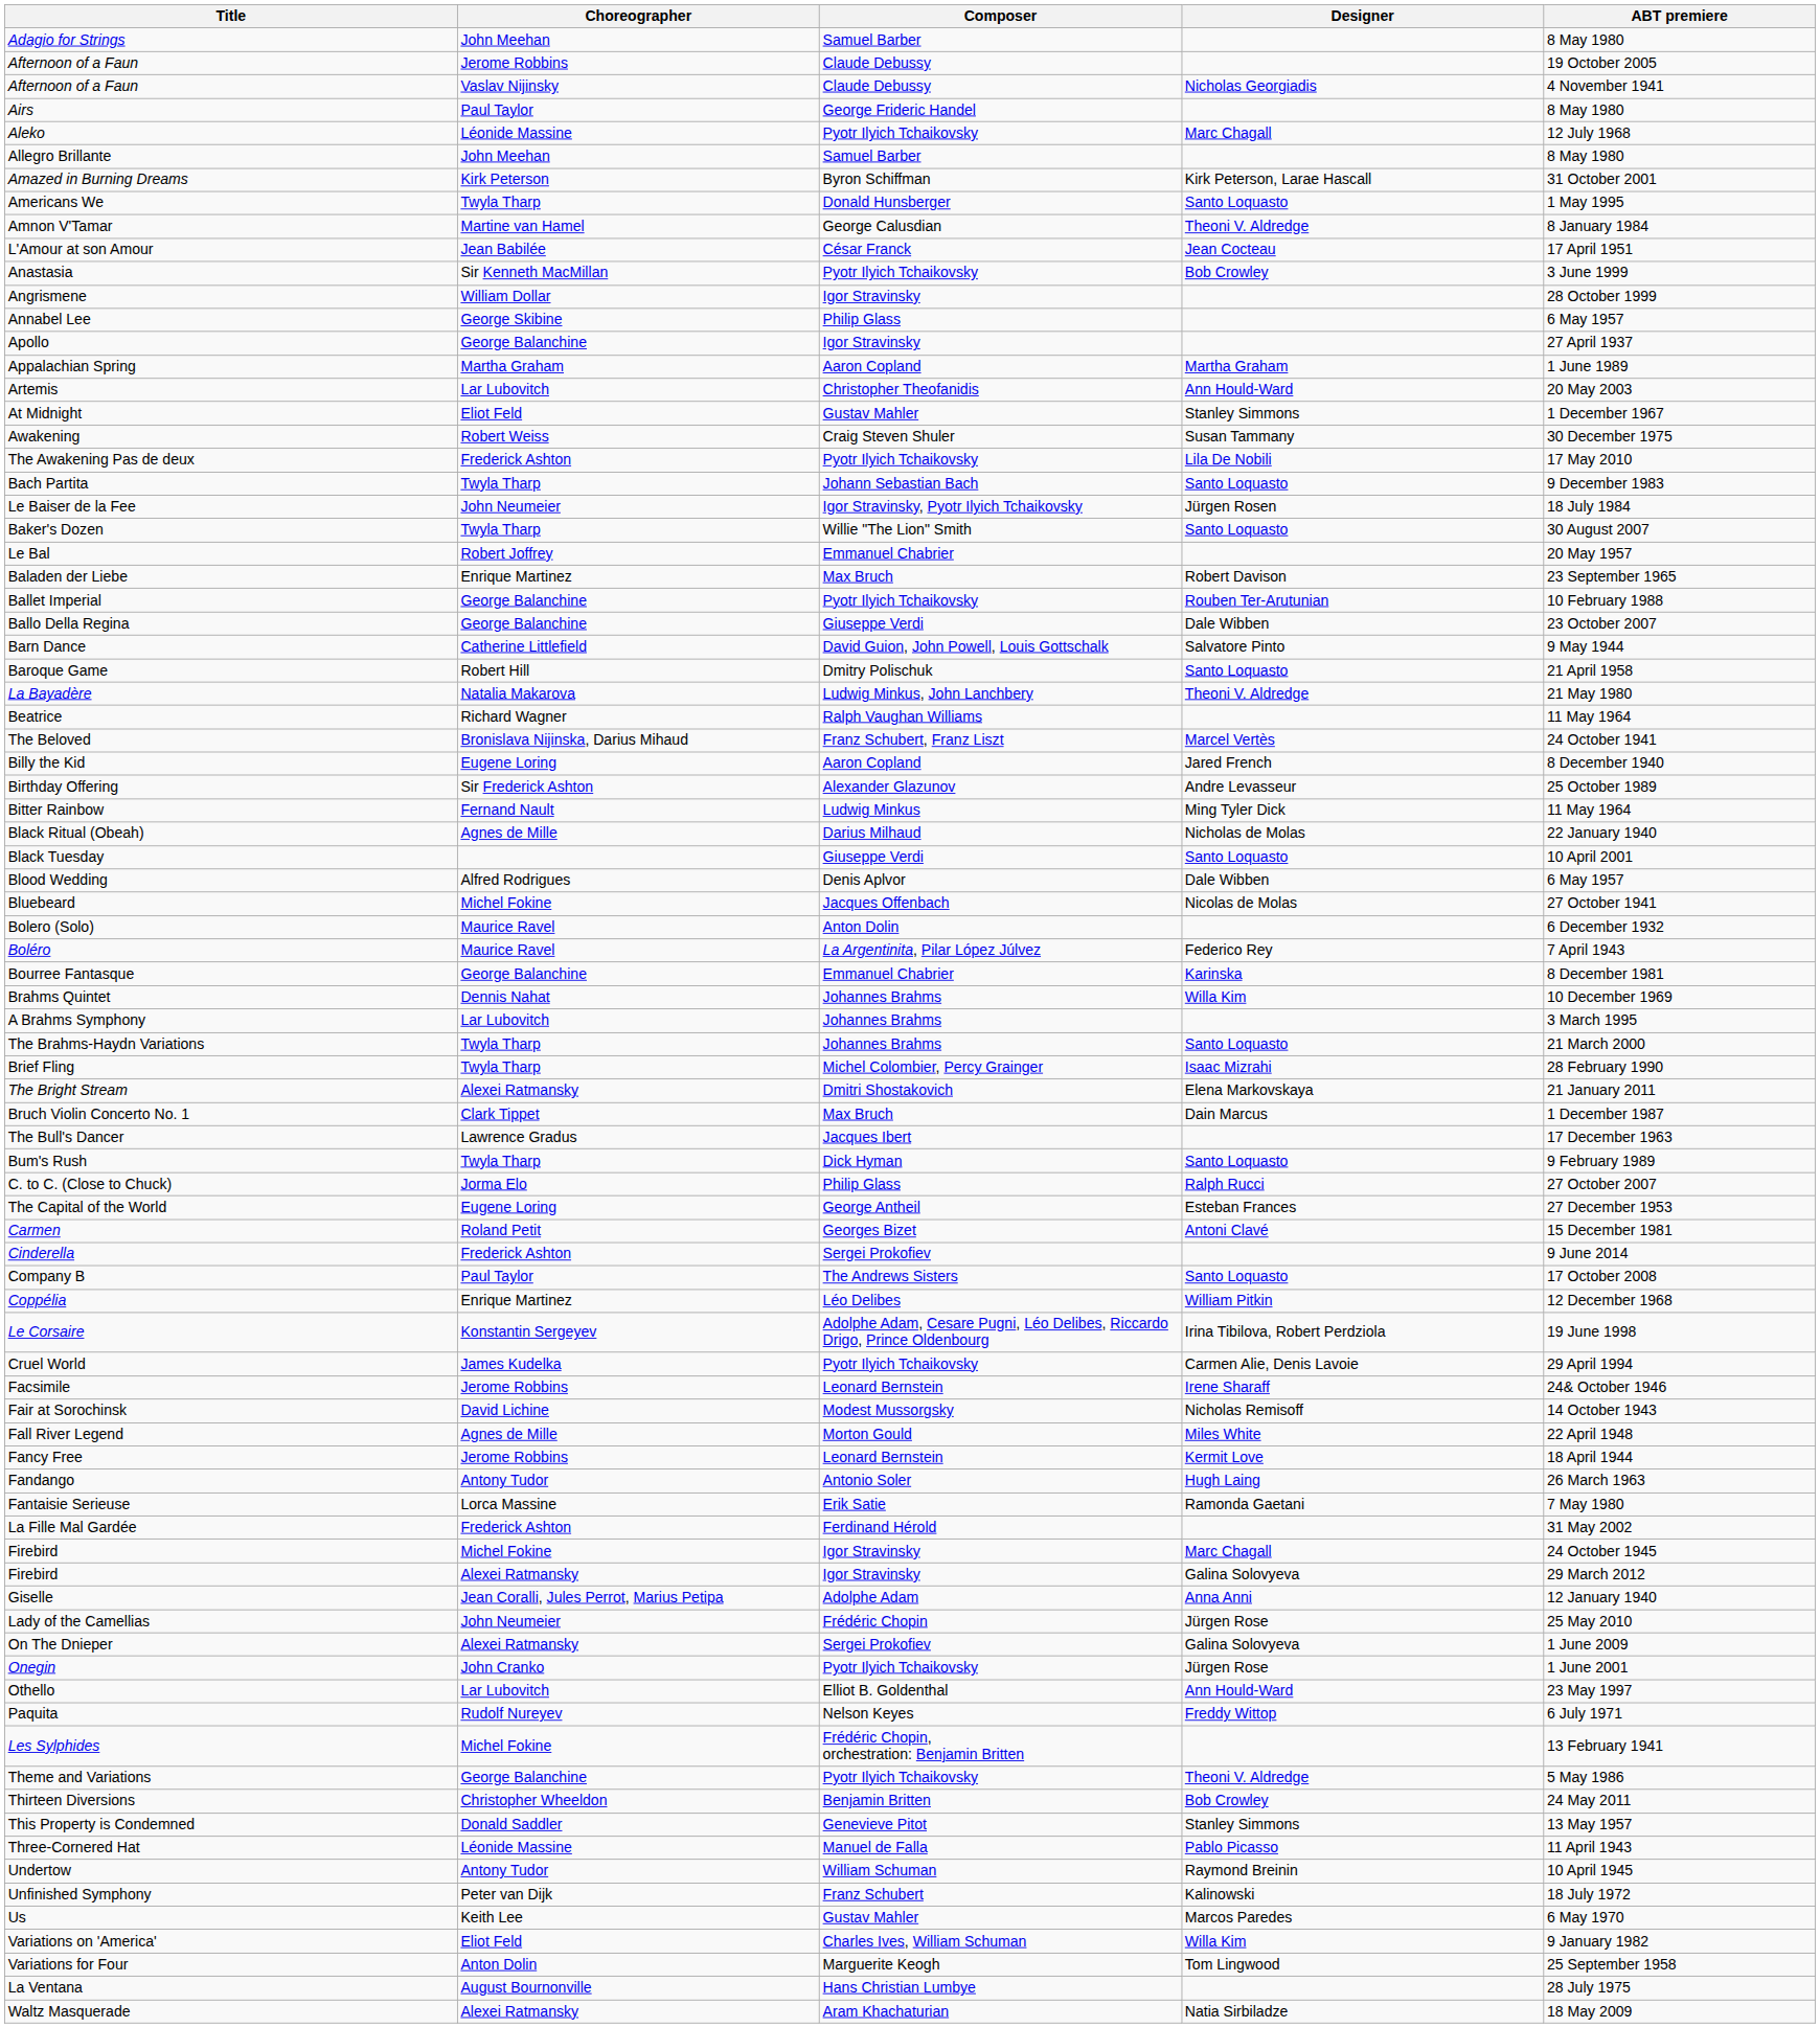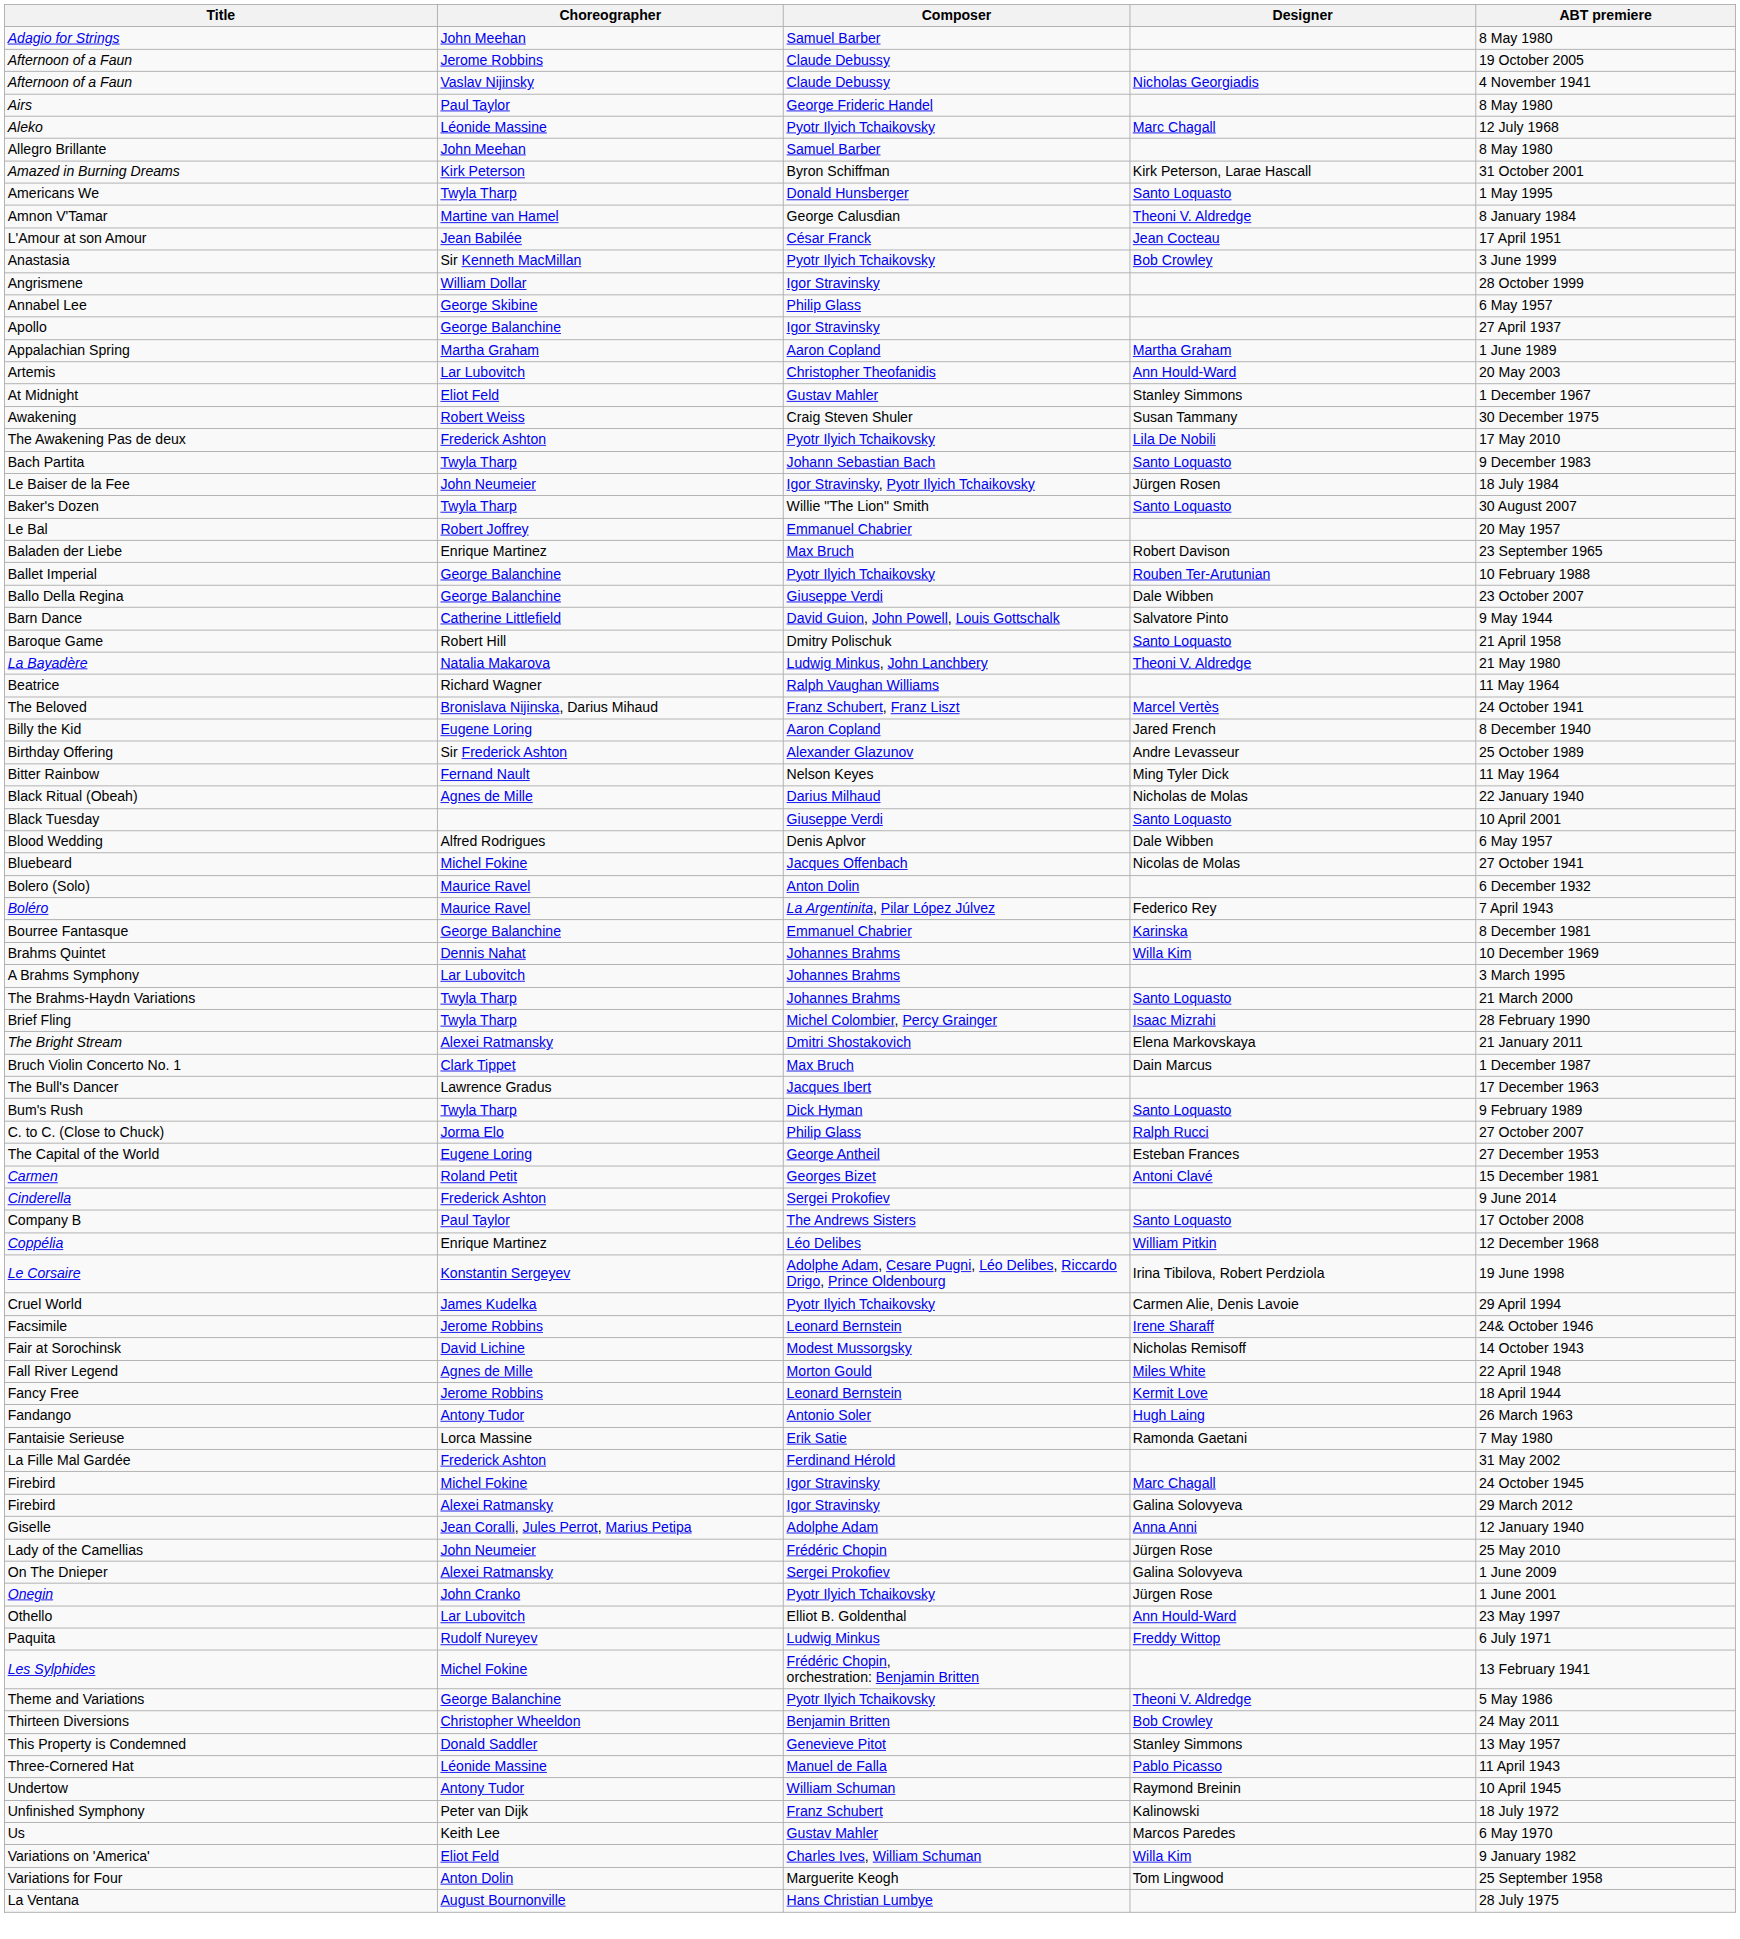Bitter Rainbow | Composer: Ludwig Minkus -> Nelson Keyes
Paquita | Composer: Nelson Keyes -> Ludwig Minkus
- row: Waltz Masquerade | Alexei Ratmansky | Aram Khachaturian | Natia Sirbiladze | 18 May 2009
